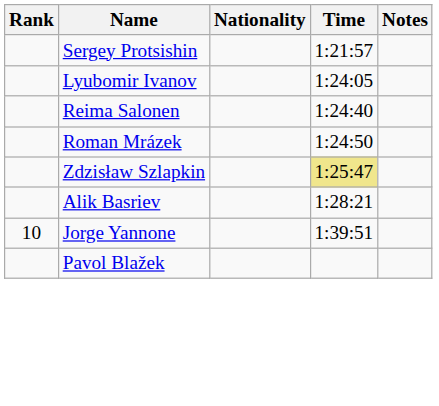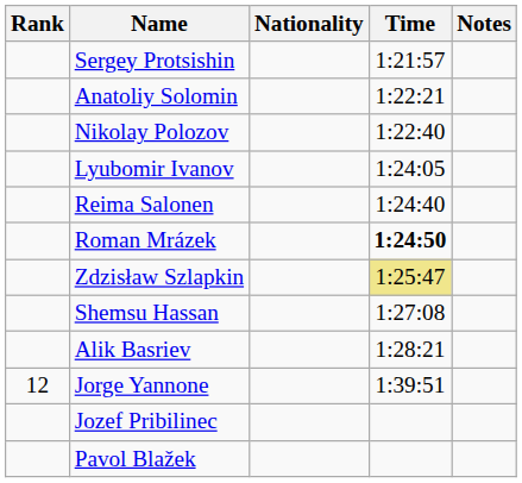+ row: Anatoliy Solomin | 1:22:21
+ row: Nikolay Polozov | 1:22:40
Roman Mrázek | Time: normal -> bold
+ row: Shemsu Hassan | 1:27:08
Jorge Yannone | Rank: 10 -> 12
+ row: Jozef Pribilinec
